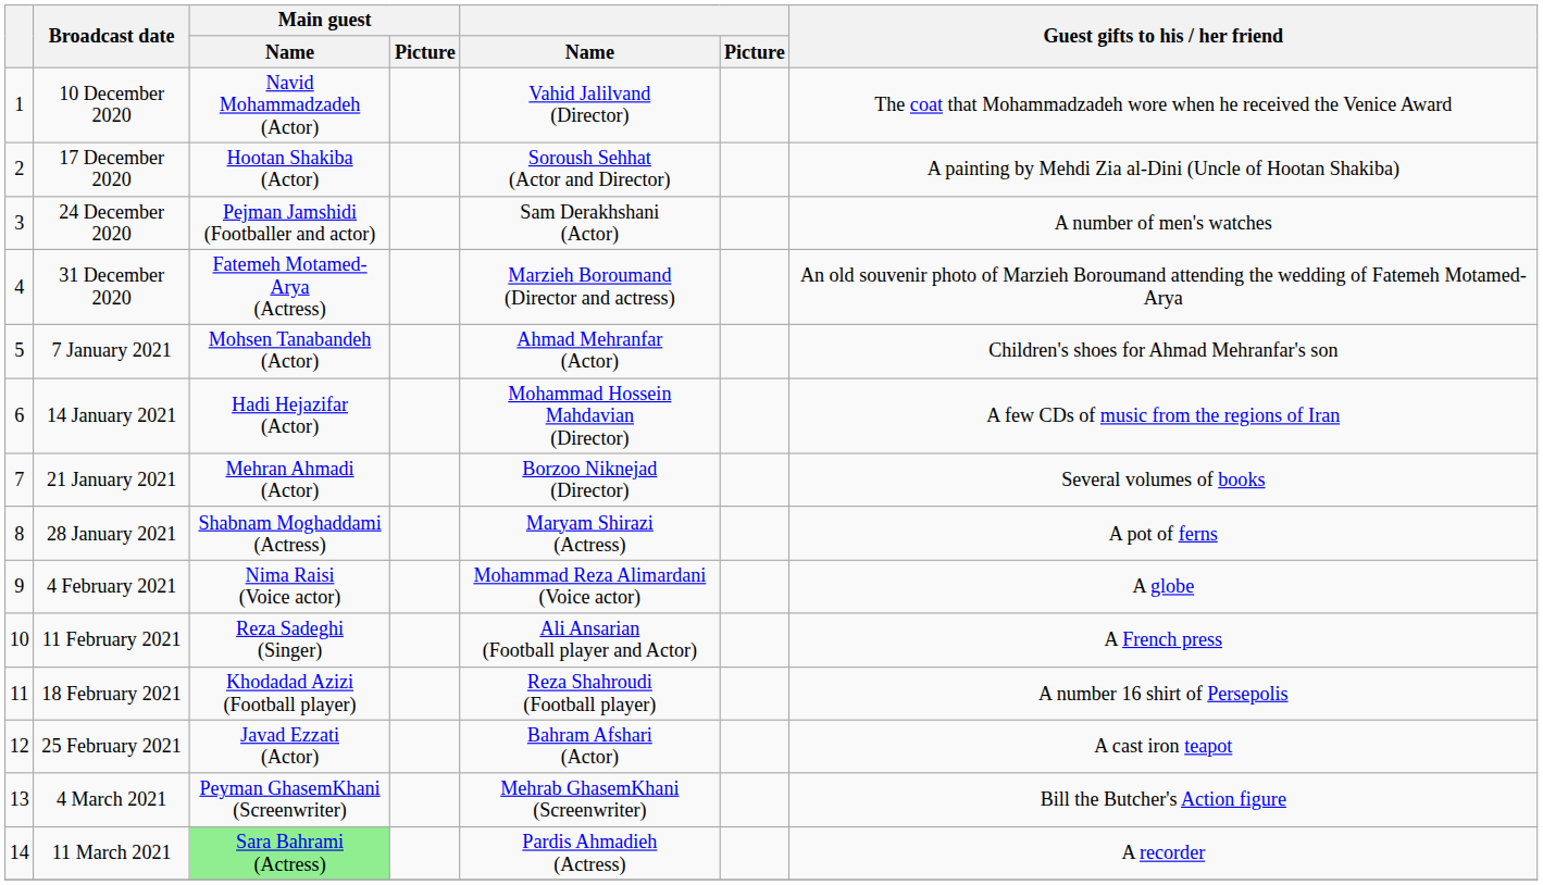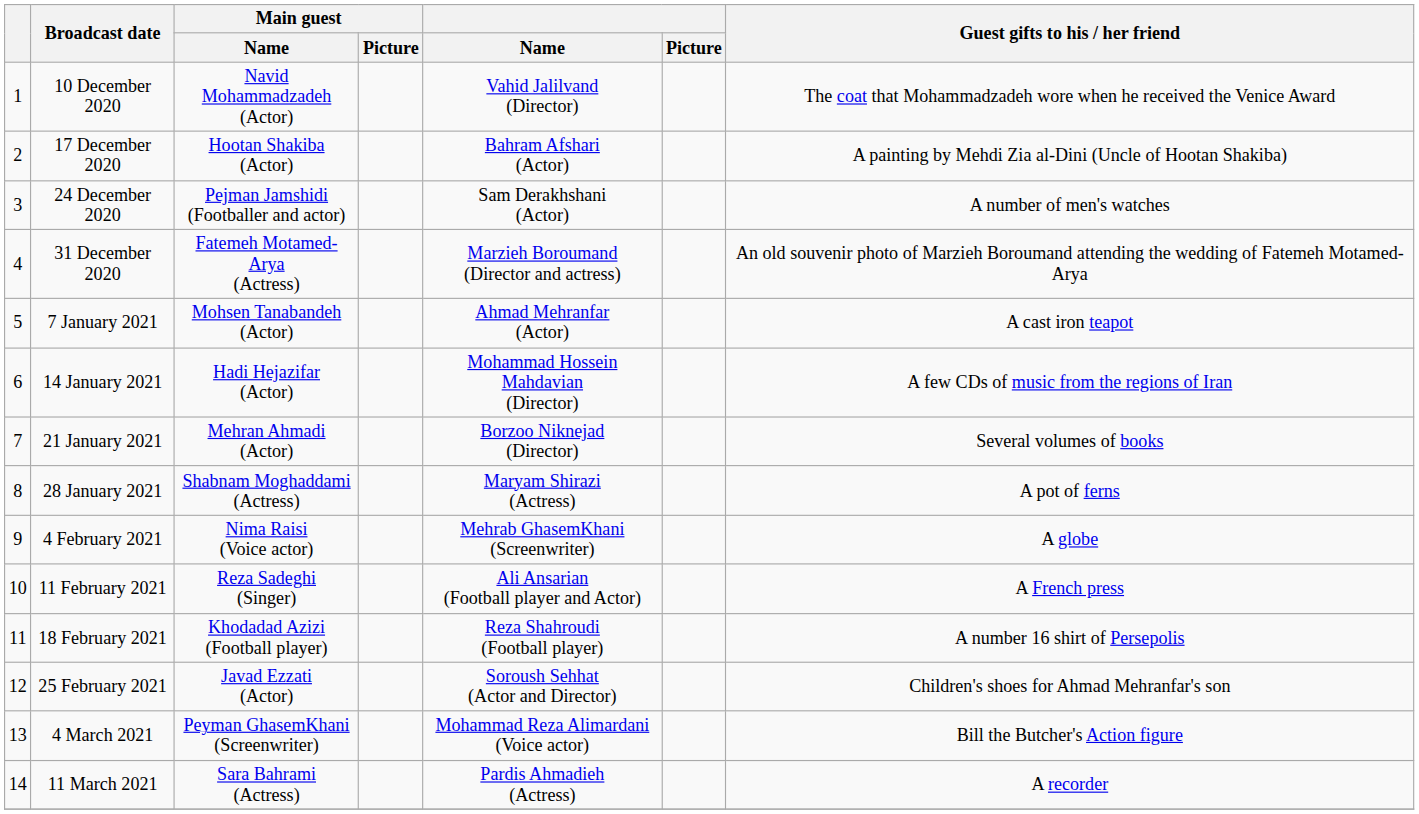17 December 2020 | Name: Soroush Sehhat (Actor and Director) -> Bahram Afshari (Actor)
7 January 2021 | Guest gifts to his / her friend: Children's shoes for Ahmad Mehranfar's son -> A cast iron teapot
4 February 2021 | Name: Mohammad Reza Alimardani (Voice actor) -> Mehrab GhasemKhani (Screenwriter)
25 February 2021 | Name: Bahram Afshari (Actor) -> Soroush Sehhat (Actor and Director)
25 February 2021 | Guest gifts to his / her friend: A cast iron teapot -> Children's shoes for Ahmad Mehranfar's son
4 March 2021 | Name: Mehrab GhasemKhani (Screenwriter) -> Mohammad Reza Alimardani (Voice actor)
11 March 2021 | Main guest / Name: lightgreen background -> no background
